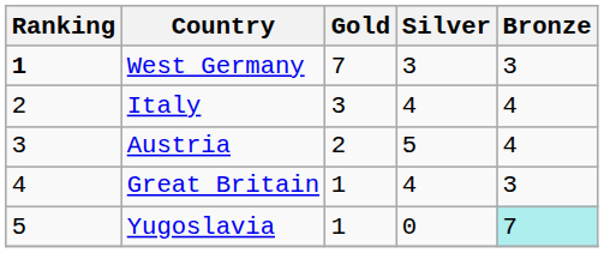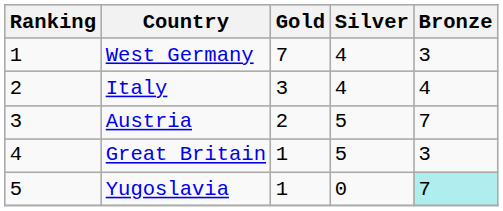West Germany | Ranking: bold -> normal
West Germany | Silver: 3 -> 4
Austria | Bronze: 4 -> 7
Great Britain | Silver: 4 -> 5
